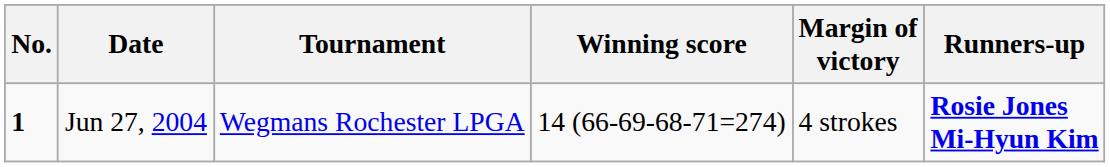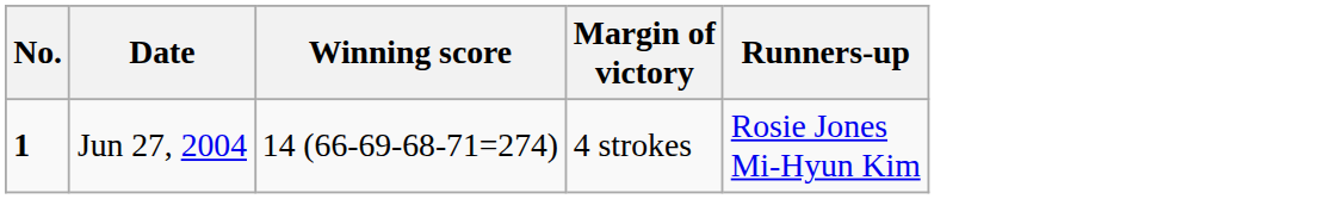- column: Tournament | Wegmans Rochester LPGA
Jun 27, 2004 | Runners-up: bold -> normal
